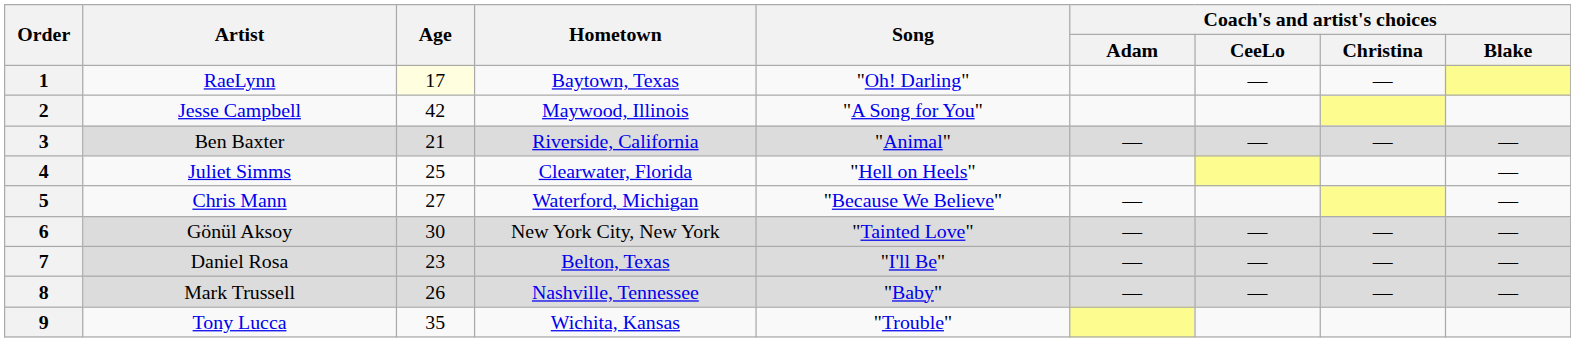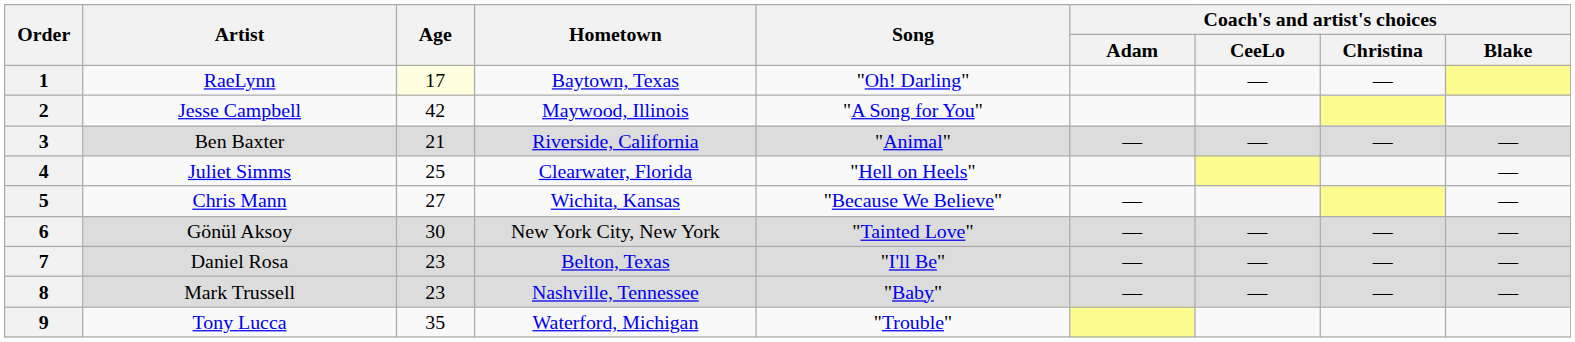5 | Hometown: Waterford, Michigan -> Wichita, Kansas
8 | Age: 26 -> 23
9 | Hometown: Wichita, Kansas -> Waterford, Michigan
